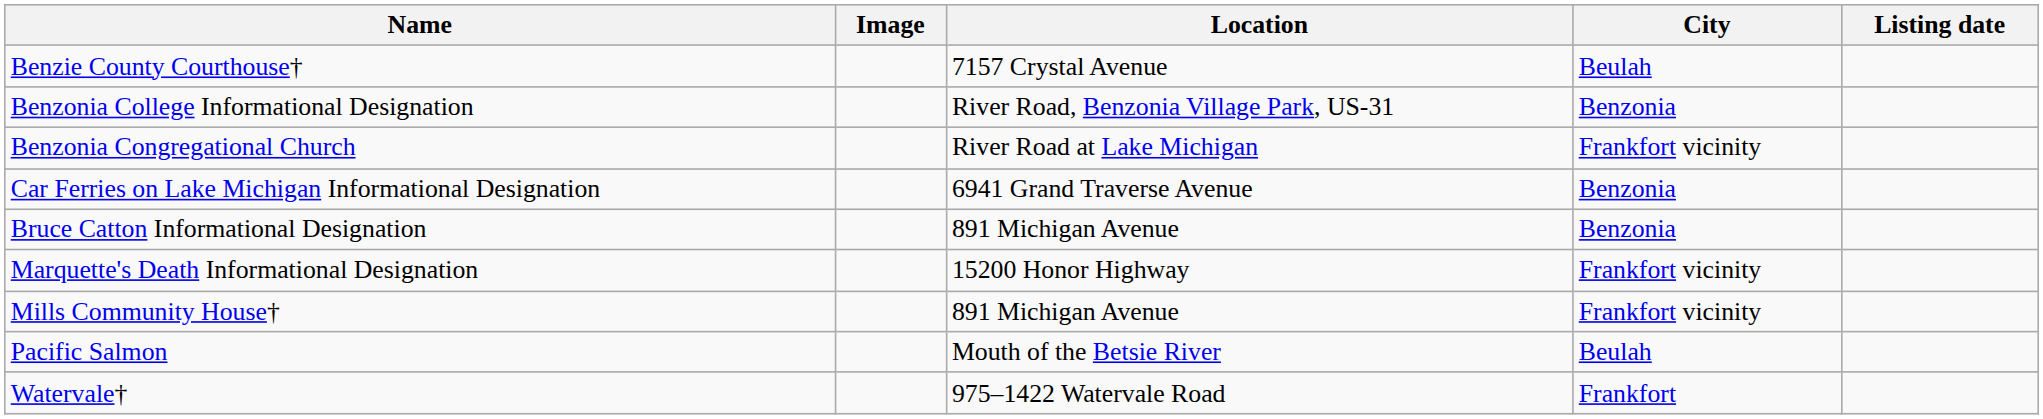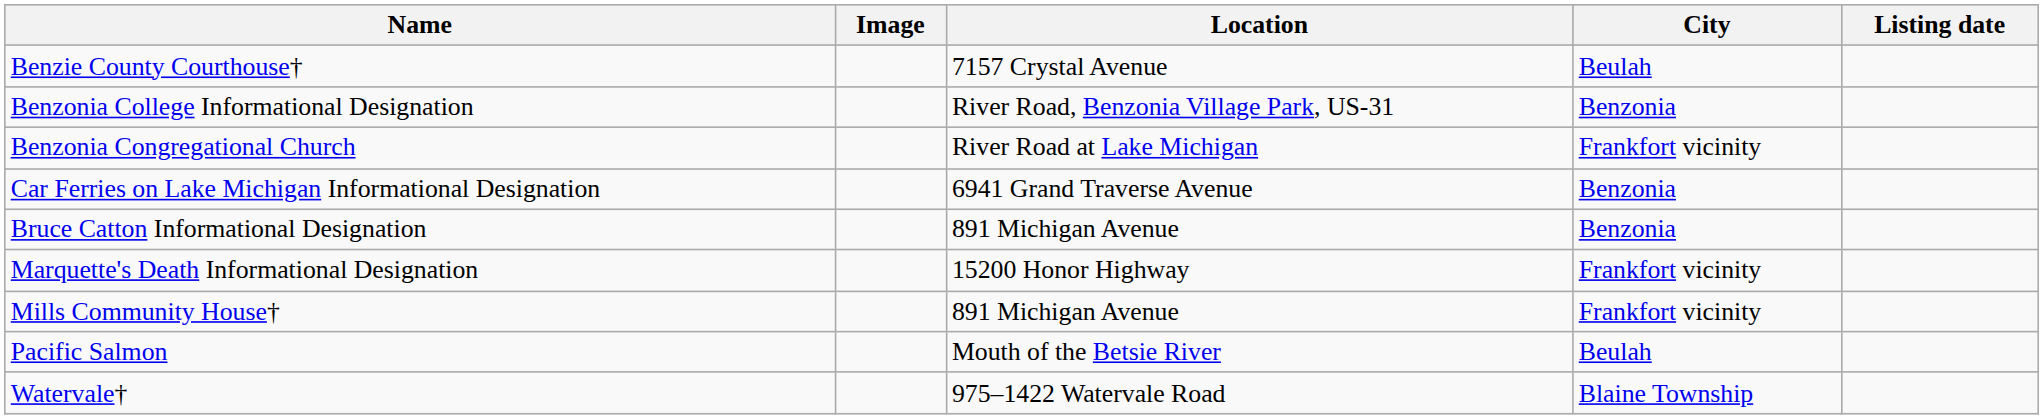Watervale† | City: Frankfort -> Blaine Township
